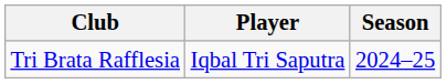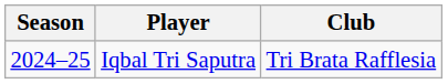columns swapped: Season <-> Club
